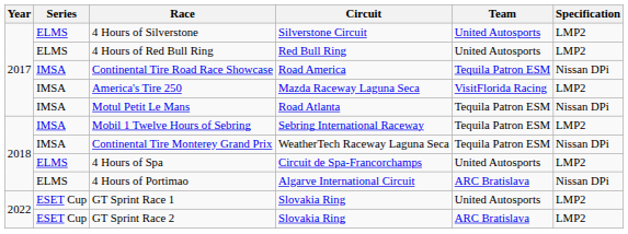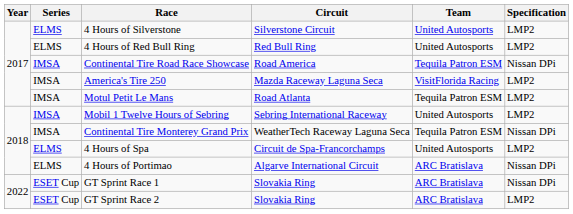Motul Petit Le Mans | Specification: Nissan DPi -> LMP2
Mobil 1 Twelve Hours of Sebring | Team: Tequila Patron ESM -> United Autosports
GT Sprint Race 1 | Team: United Autosports -> ARC Bratislava
GT Sprint Race 1 | Specification: LMP2 -> Nissan DPi
